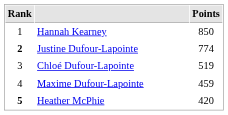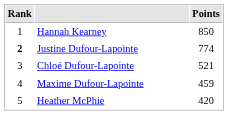Chloé Dufour-Lapointe | Points: 519 -> 521
Heather McPhie | Rank: bold -> normal
